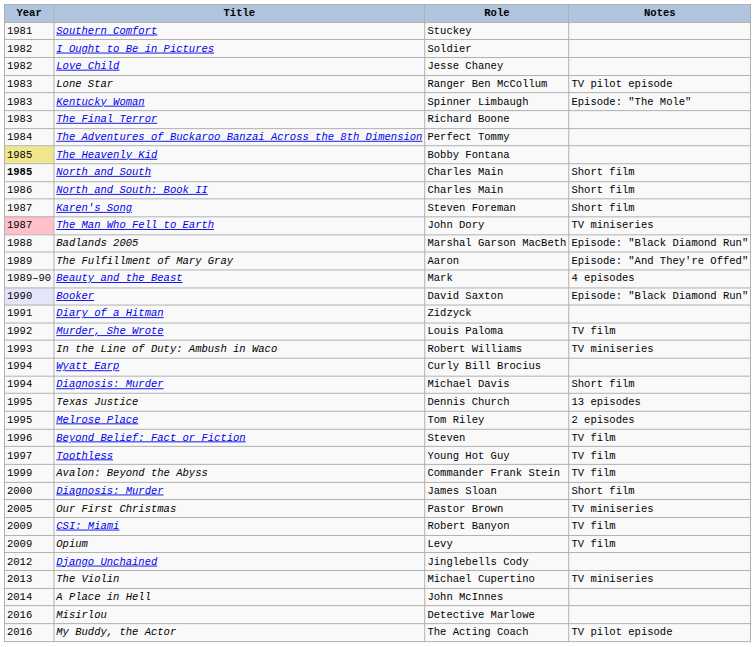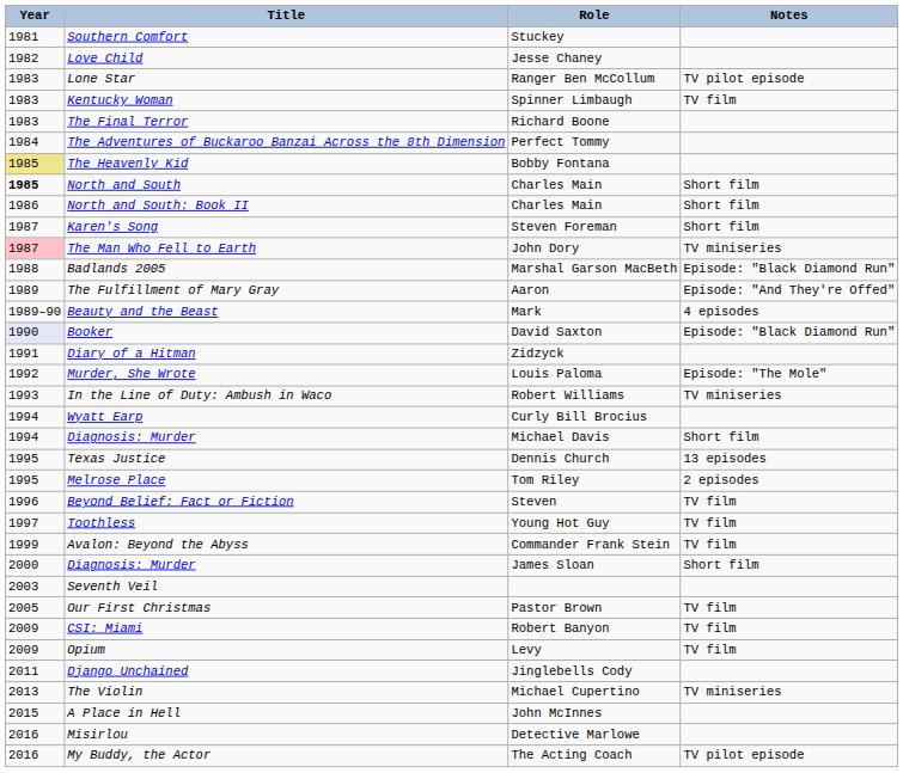- row: 1982 | I Ought to Be in Pictures | Soldier
Kentucky Woman | Notes: Episode: "The Mole" -> TV film
Murder, She Wrote | Notes: TV film -> Episode: "The Mole"
+ row: 2003 | Seventh Veil
Our First Christmas | Notes: TV miniseries -> TV film
Django Unchained | Year: 2012 -> 2011
A Place in Hell | Year: 2014 -> 2015
